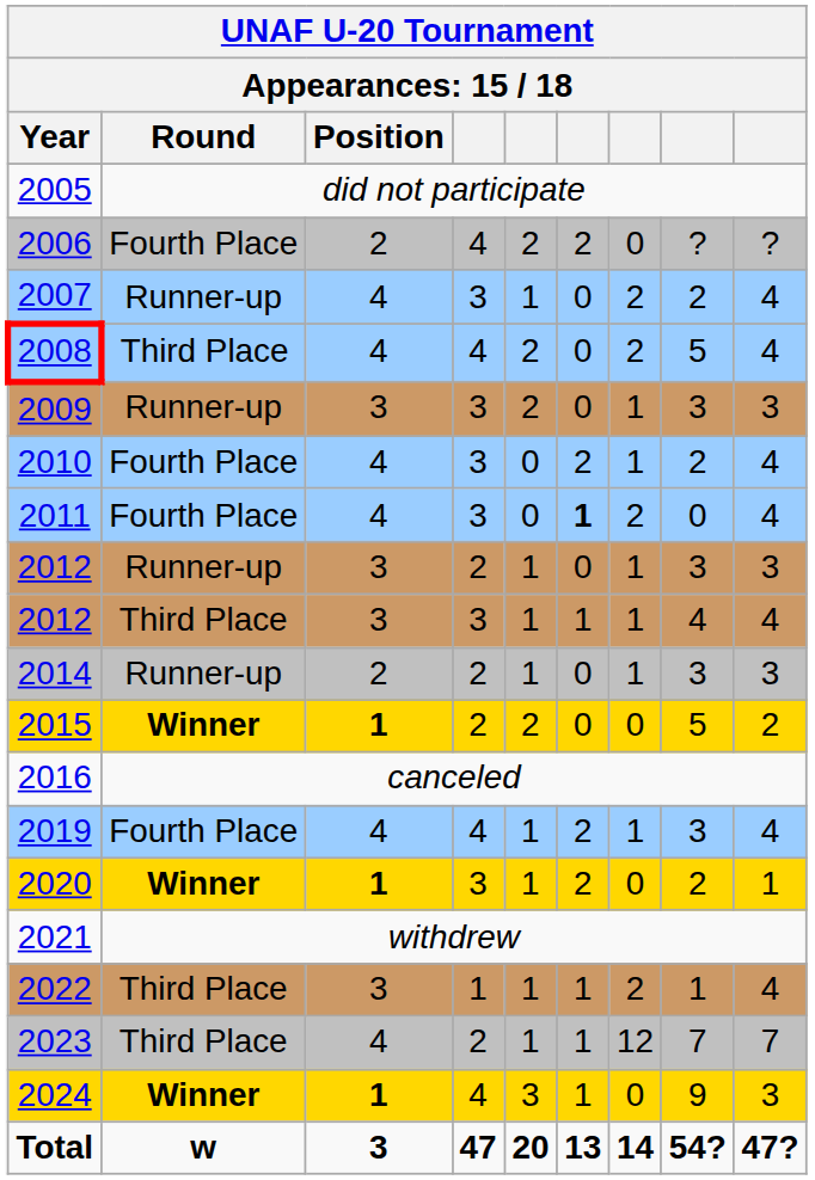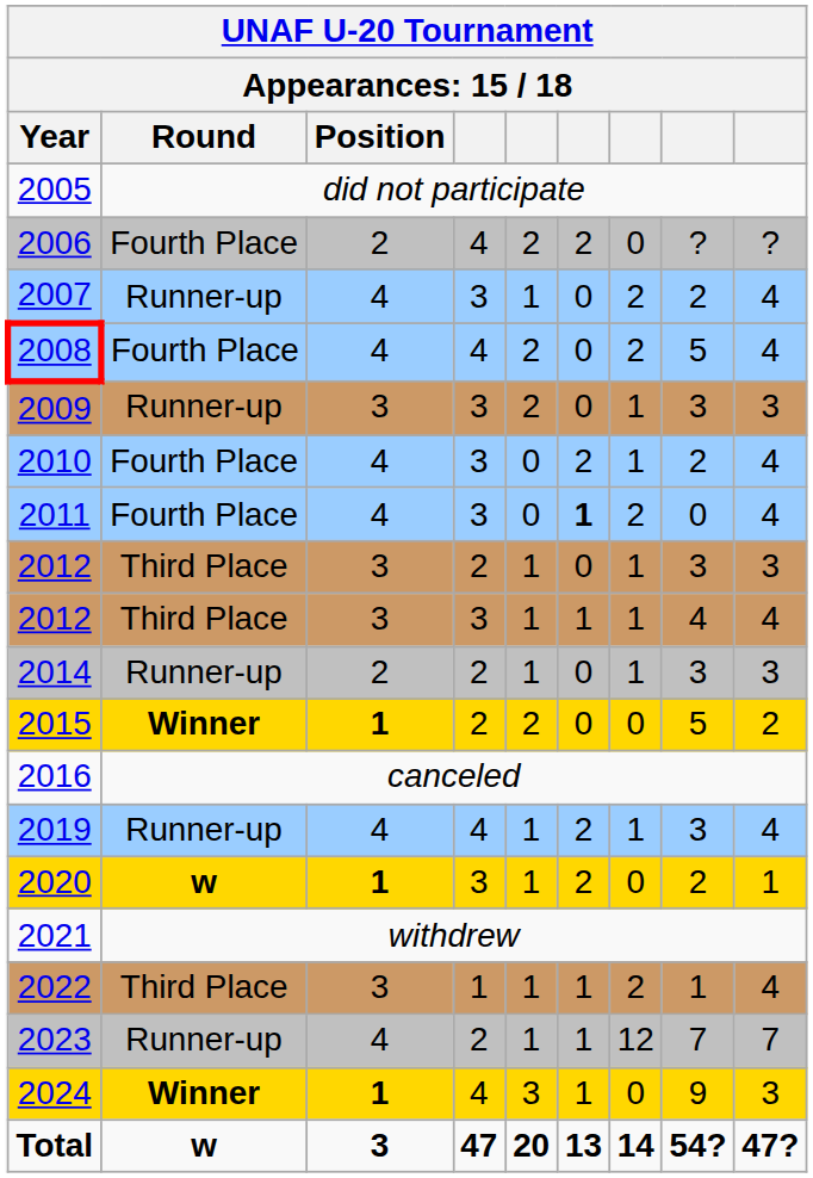2008 | Round: Third Place -> Fourth Place
2012 / 2 | Round: Runner-up -> Third Place
2019 | Round: Fourth Place -> Runner-up
2020 | Round: Winner -> w
2023 | Round: Third Place -> Runner-up
